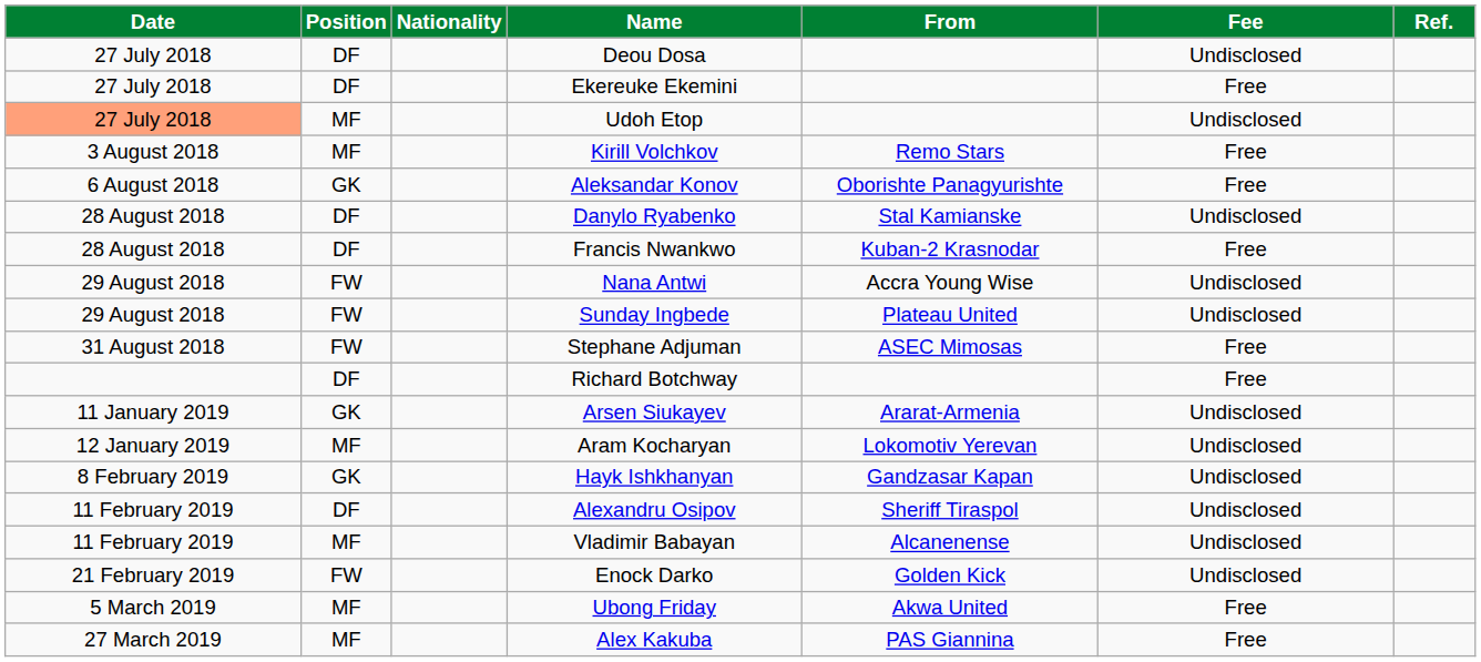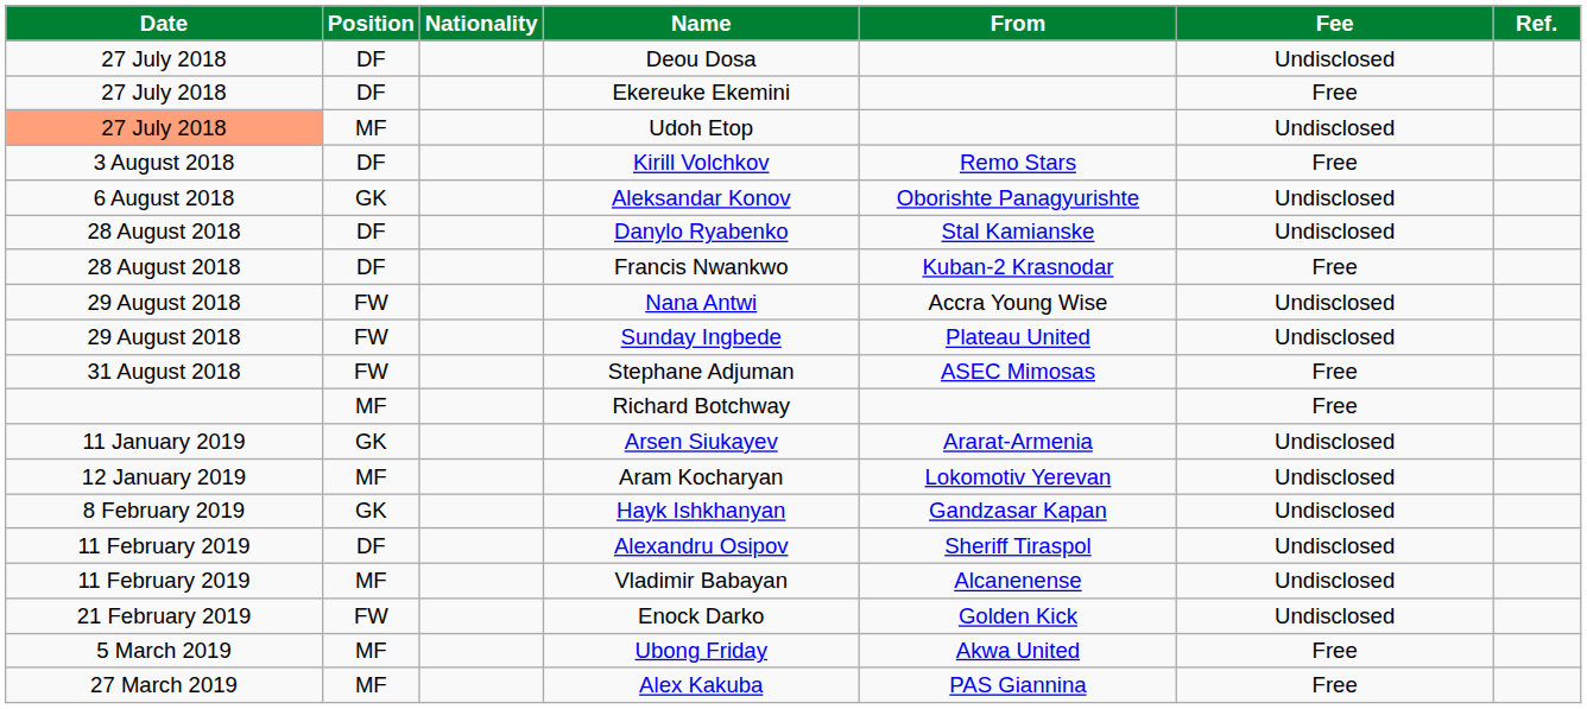Kirill Volchkov | Position: MF -> DF
Aleksandar Konov | Fee: Free -> Undisclosed
Richard Botchway | Position: DF -> MF
